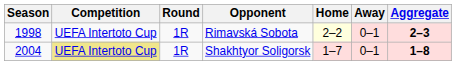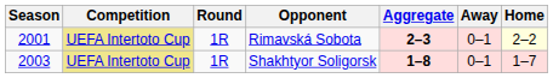columns swapped: Home <-> Aggregate
Rimavská Sobota | Season: 1998 -> 2001
Rimavská Sobota | Competition: no background -> khaki background
Shakhtyor Soligorsk | Season: 2004 -> 2003
